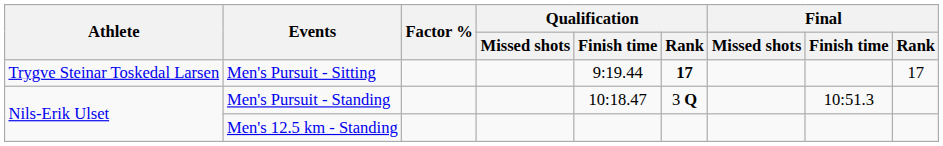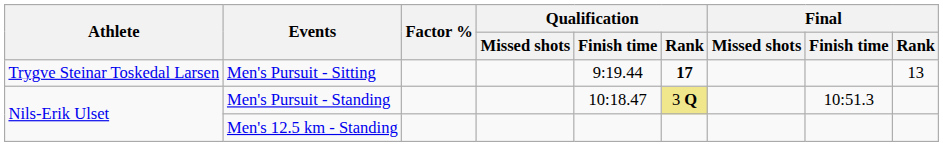Men's Pursuit - Sitting | Final / Rank: 17 -> 13
Men's Pursuit - Standing | Qualification / Rank: no background -> khaki background
